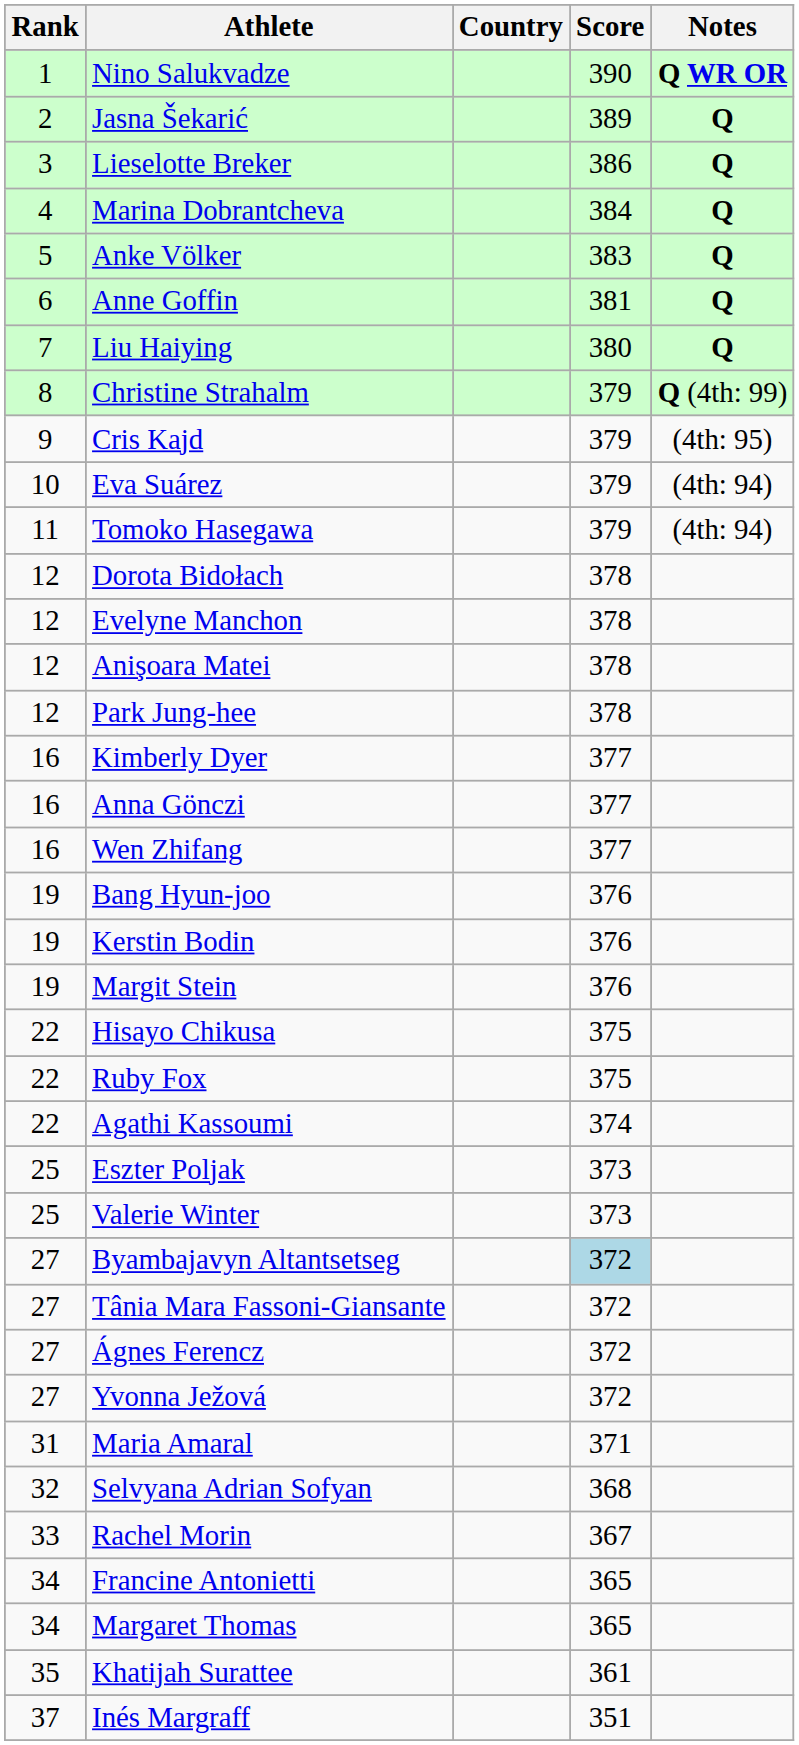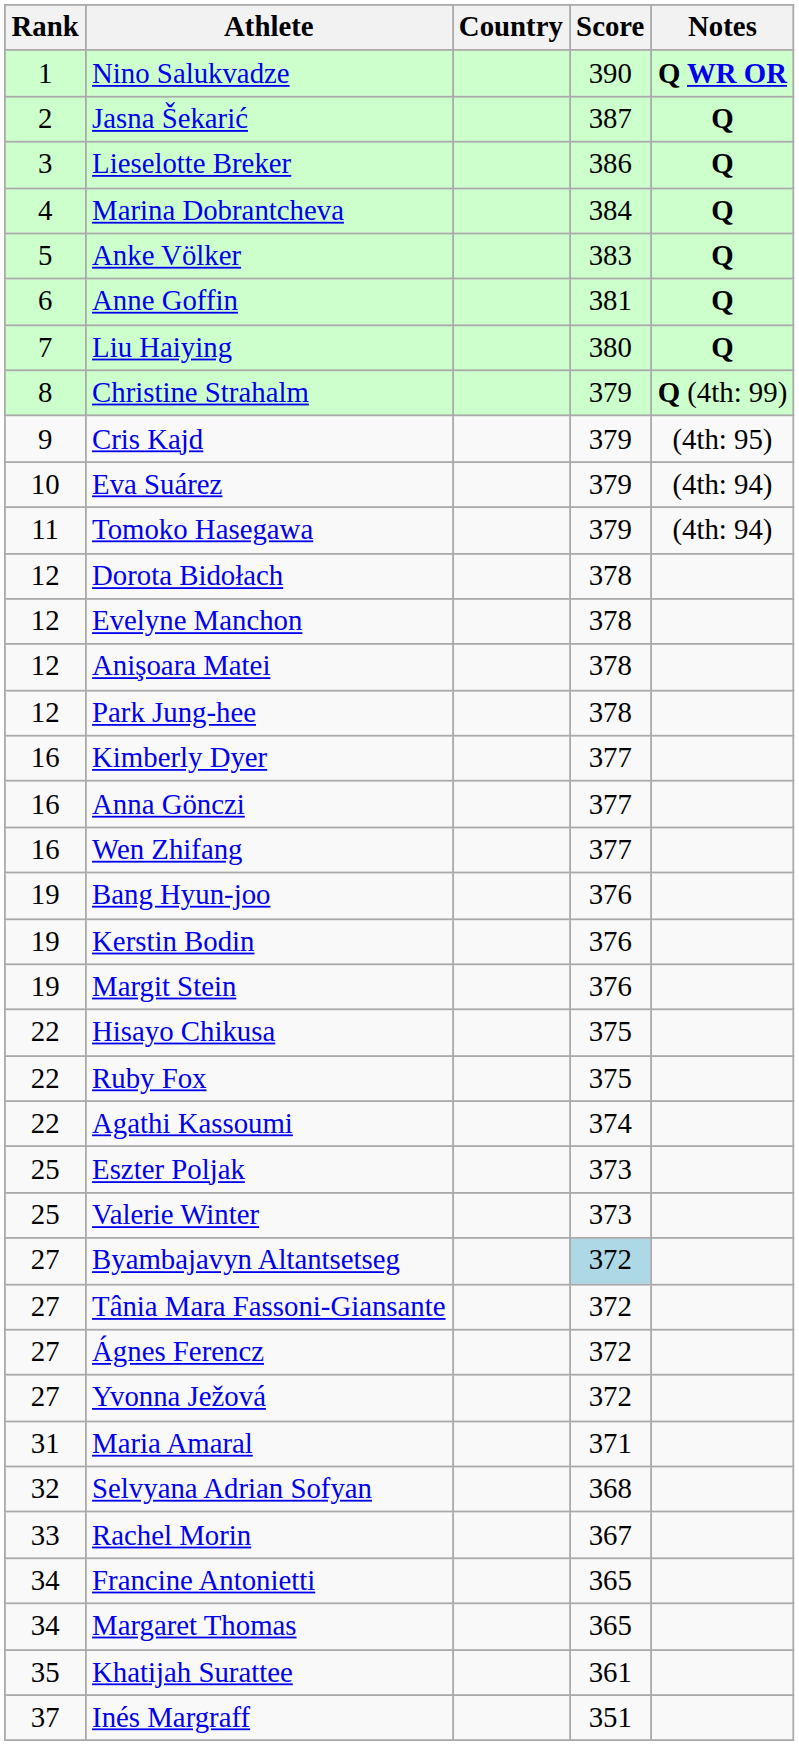Jasna Šekarić | Score: 389 -> 387
